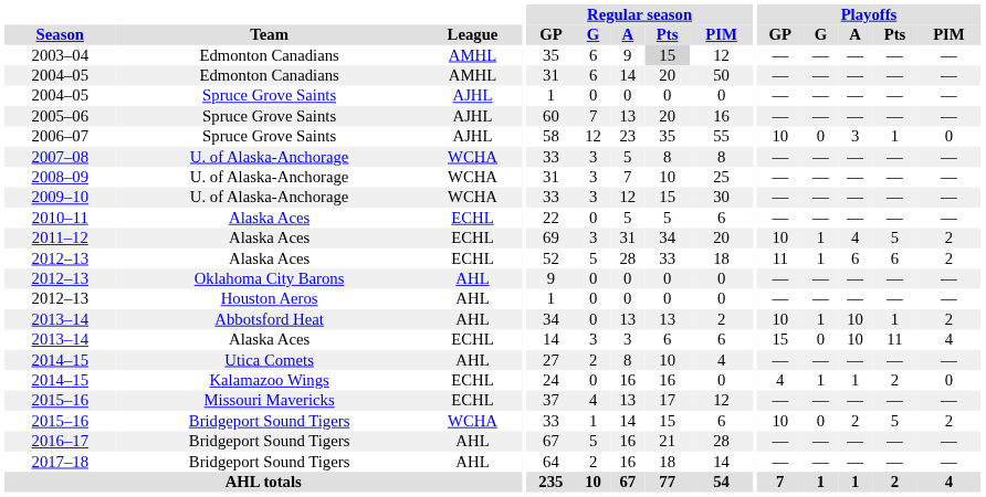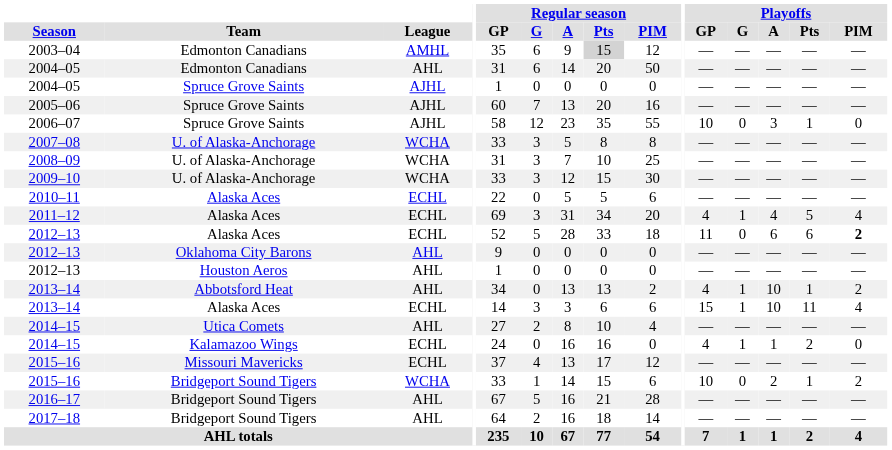2004–05 / Edmonton Canadians | League: AMHL -> AHL
2011–12 | Playoffs / GP: 10 -> 4
2011–12 | Playoffs / PIM: 2 -> 4
2012–13 / Alaska Aces | Playoffs / G: 1 -> 0
2012–13 / Alaska Aces | Playoffs / PIM: normal -> bold
2013–14 / Abbotsford Heat | Playoffs / GP: 10 -> 4
2013–14 / Alaska Aces | Playoffs / G: 0 -> 1
2015–16 / Bridgeport Sound Tigers | Playoffs / Pts: 5 -> 1
